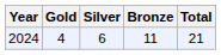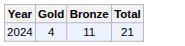- column: Silver | 6
